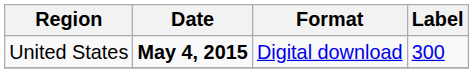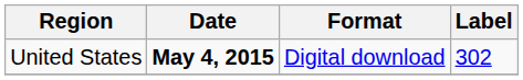United States | Label: 300 -> 302
